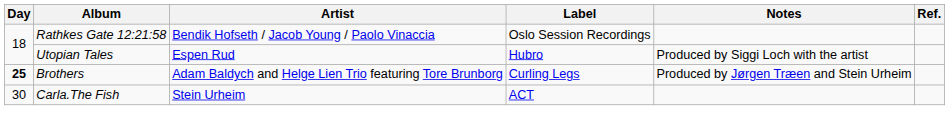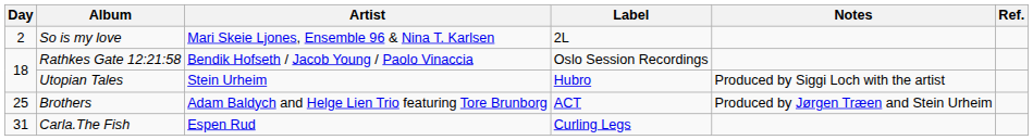+ row: 2 | So is my love | Mari Skeie Ljones, Ensemble 96 & Nina T. Karlsen | 2L
Utopian Tales | Artist: Espen Rud -> Stein Urheim
Brothers | Day: bold -> normal
Brothers | Label: Curling Legs -> ACT
Carla.The Fish | Day: 30 -> 31
Carla.The Fish | Artist: Stein Urheim -> Espen Rud
Carla.The Fish | Label: ACT -> Curling Legs
